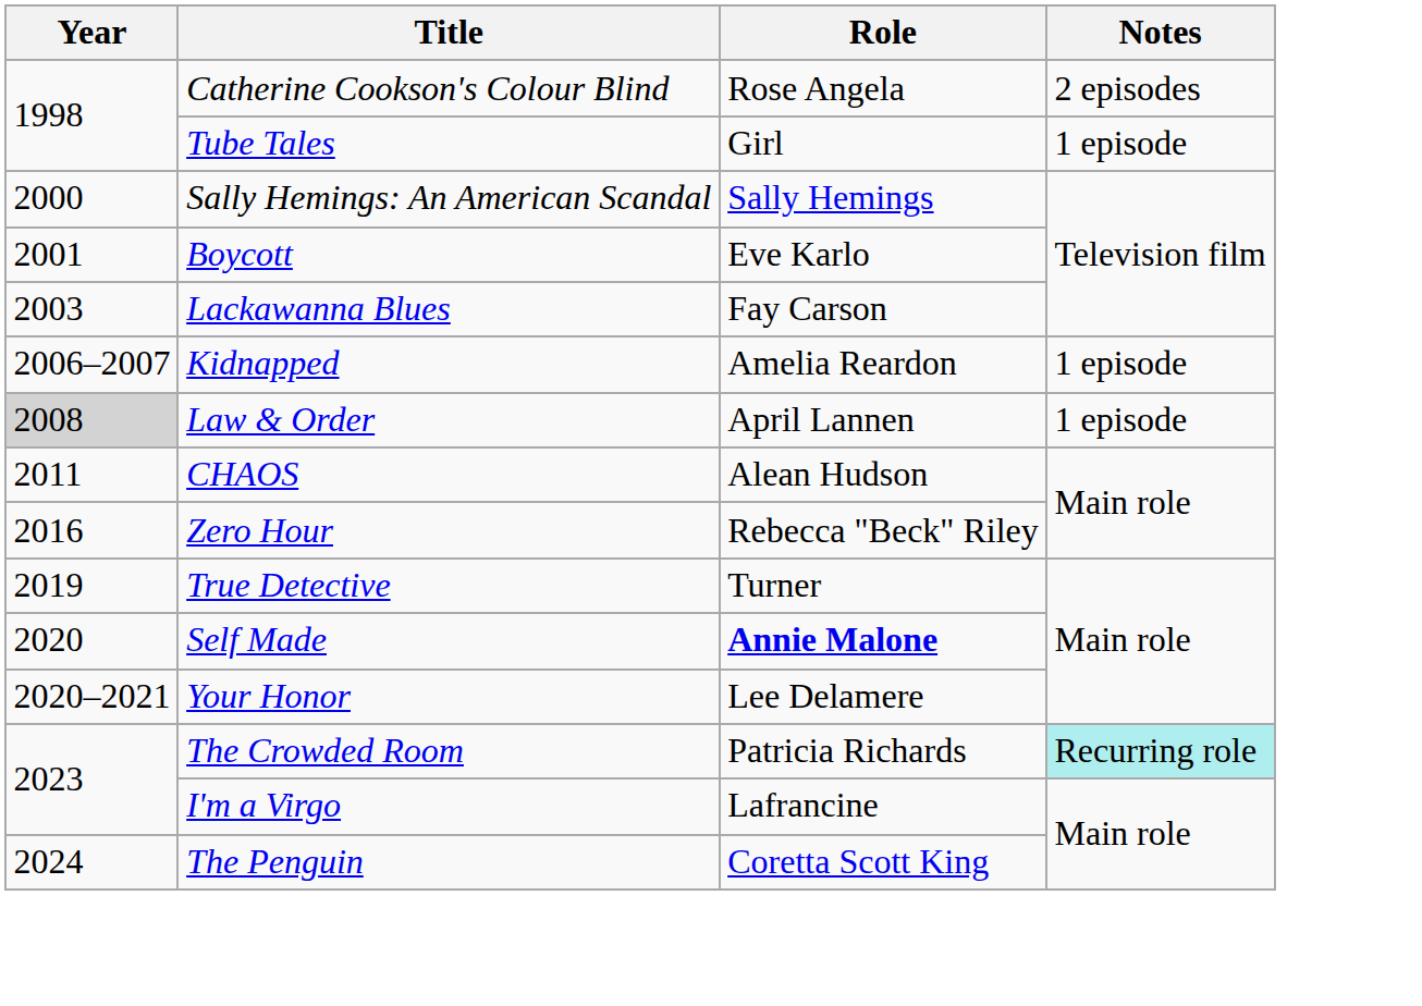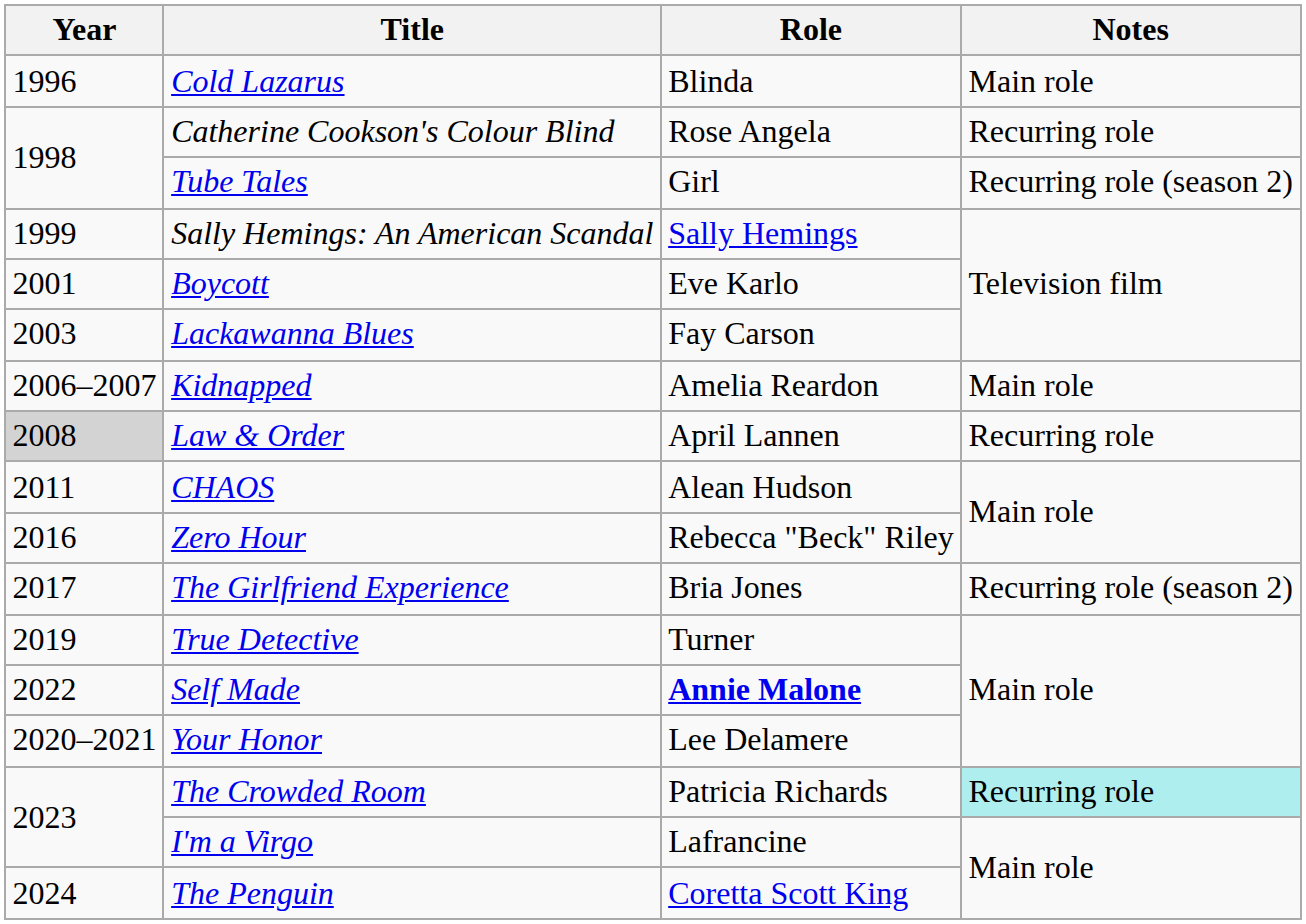+ row: 1996 | Cold Lazarus | Blinda | Main role
Catherine Cookson's Colour Blind | Notes: 2 episodes -> Recurring role
Tube Tales | Notes: 1 episode -> Recurring role (season 2)
Sally Hemings: An American Scandal | Year: 2000 -> 1999
Kidnapped | Notes: 1 episode -> Main role
Law & Order | Notes: 1 episode -> Recurring role
+ row: 2017 | The Girlfriend Experience | Bria Jones | Recurring role (season 2)
Self Made | Year: 2020 -> 2022
